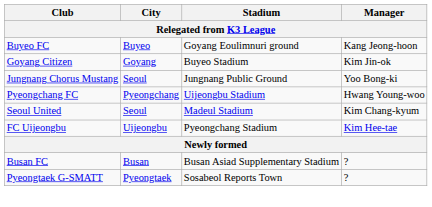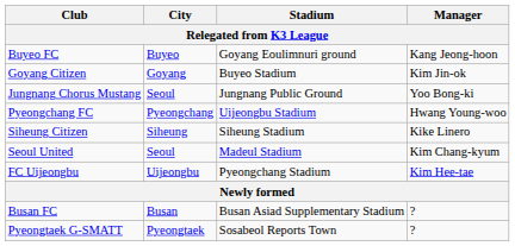+ row: Siheung Citizen | Siheung | Siheung Stadium | Kike Linero
